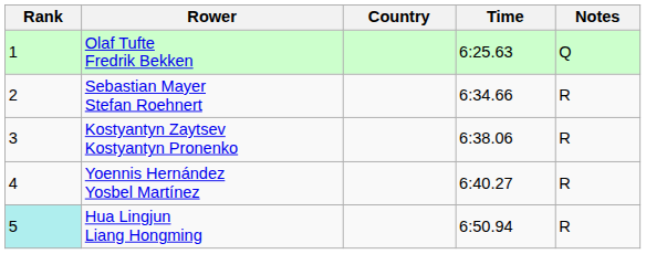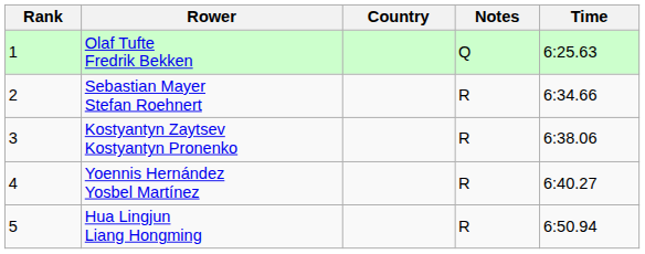columns swapped: Time <-> Notes
Hua Lingjun Liang Hongming | Rank: paleturquoise background -> no background
